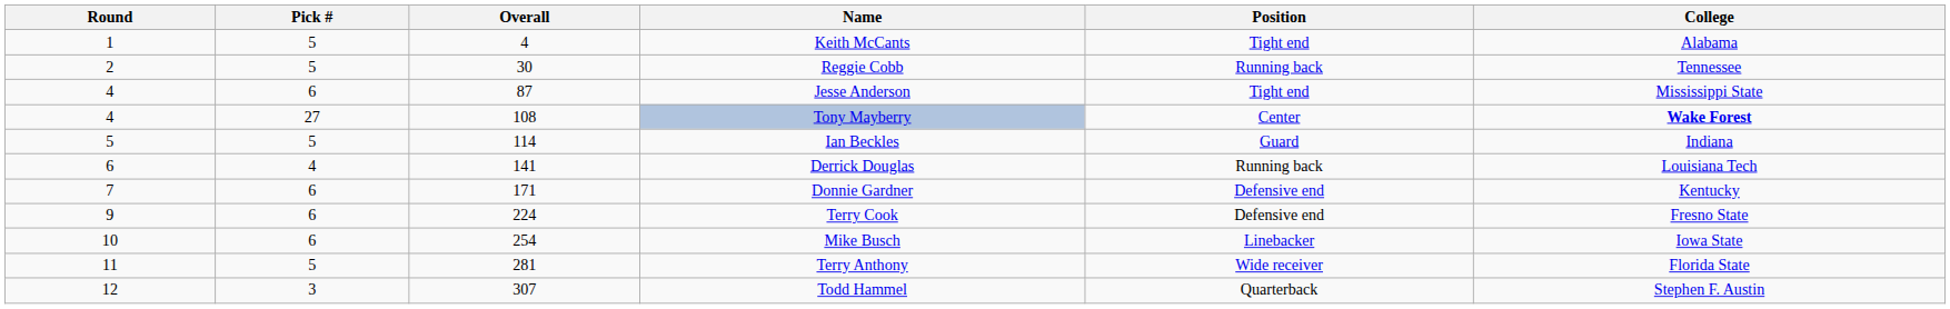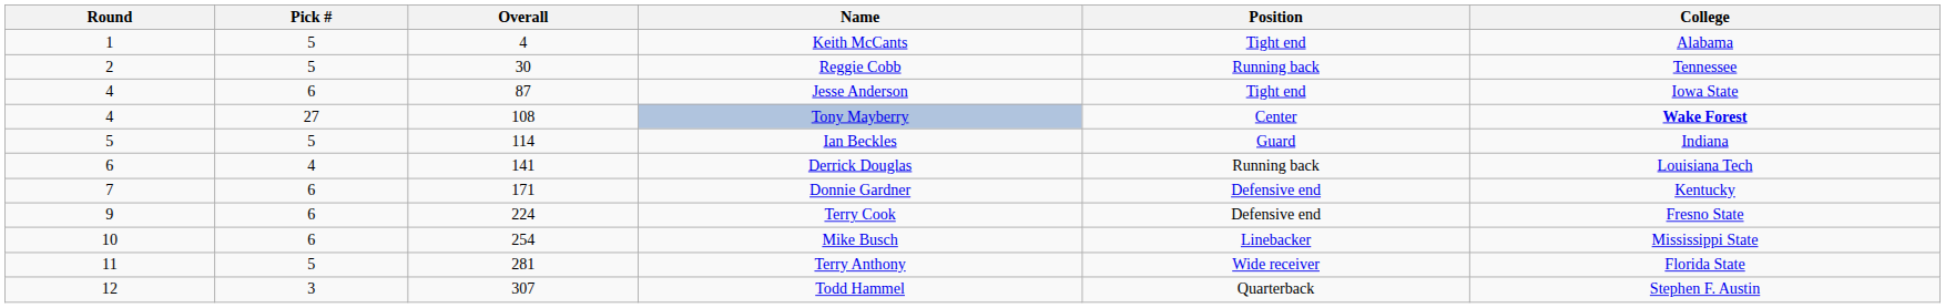Jesse Anderson | College: Mississippi State -> Iowa State
Mike Busch | College: Iowa State -> Mississippi State
